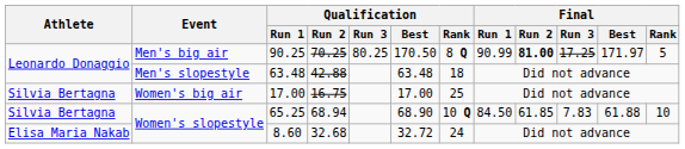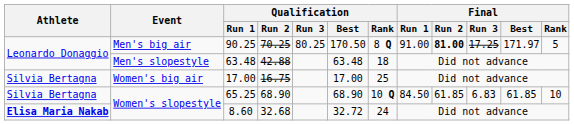90.25 | Final / Run 1: 90.99 -> 91.00
65.25 | Qualification / Run 2: 68.94 -> 68.90
65.25 | Final / Run 3: 7.83 -> 6.83
65.25 | Final / Best: 61.88 -> 61.85
8.60 | Athlete: normal -> bold
